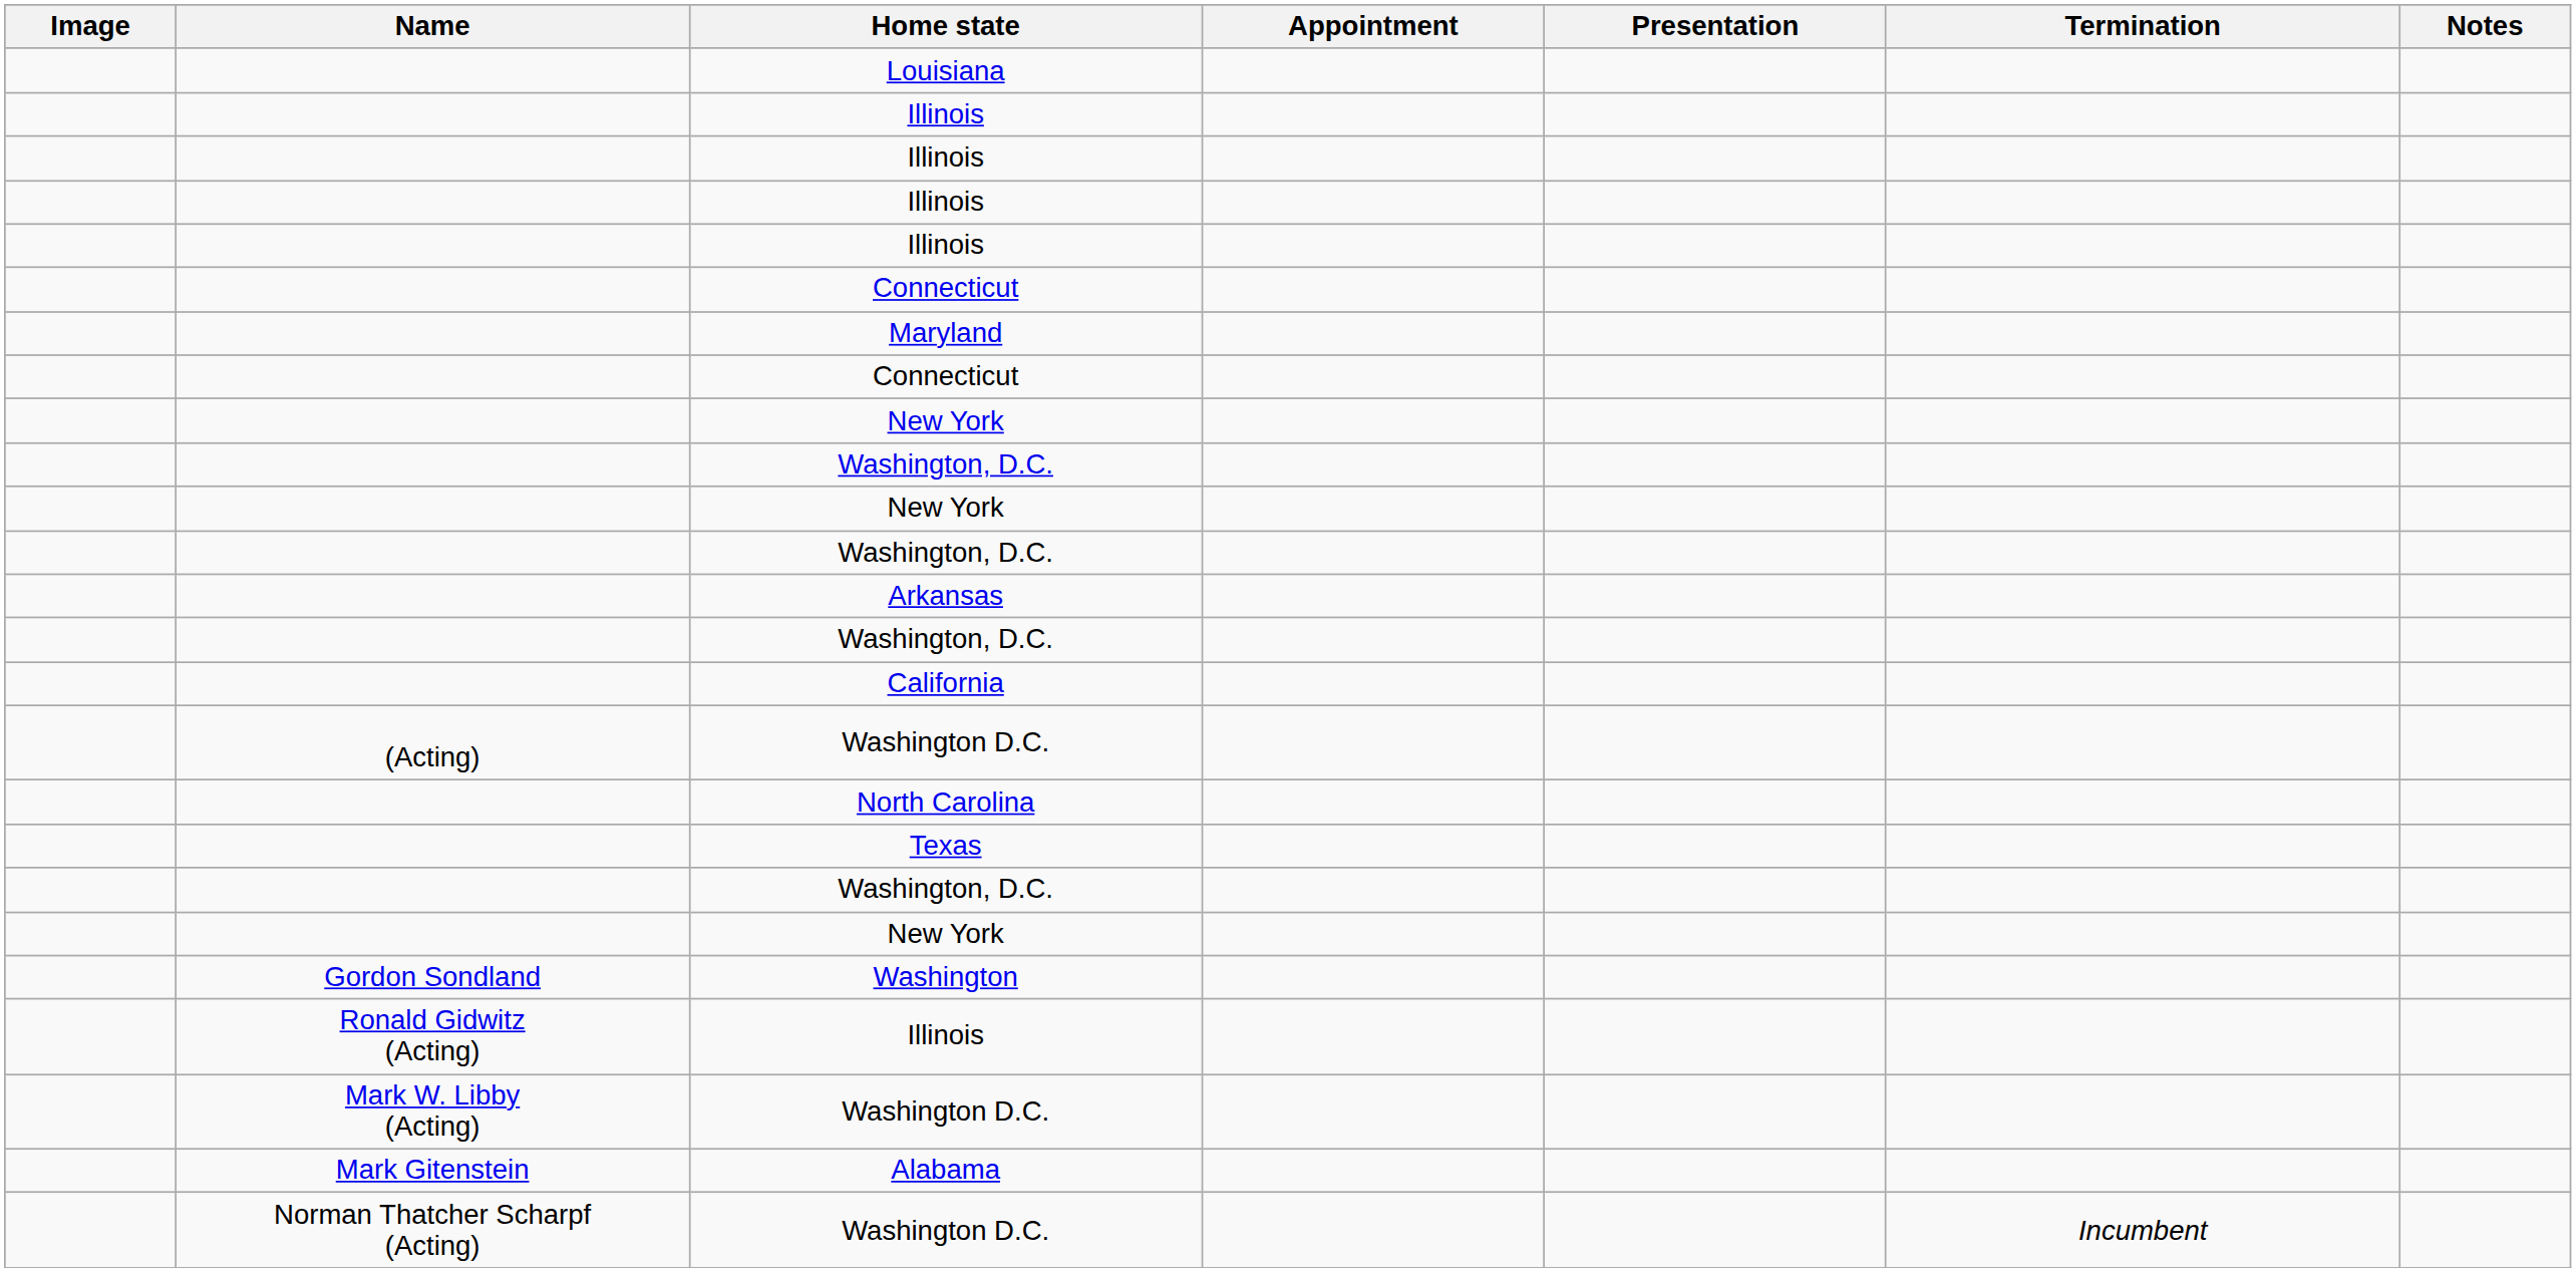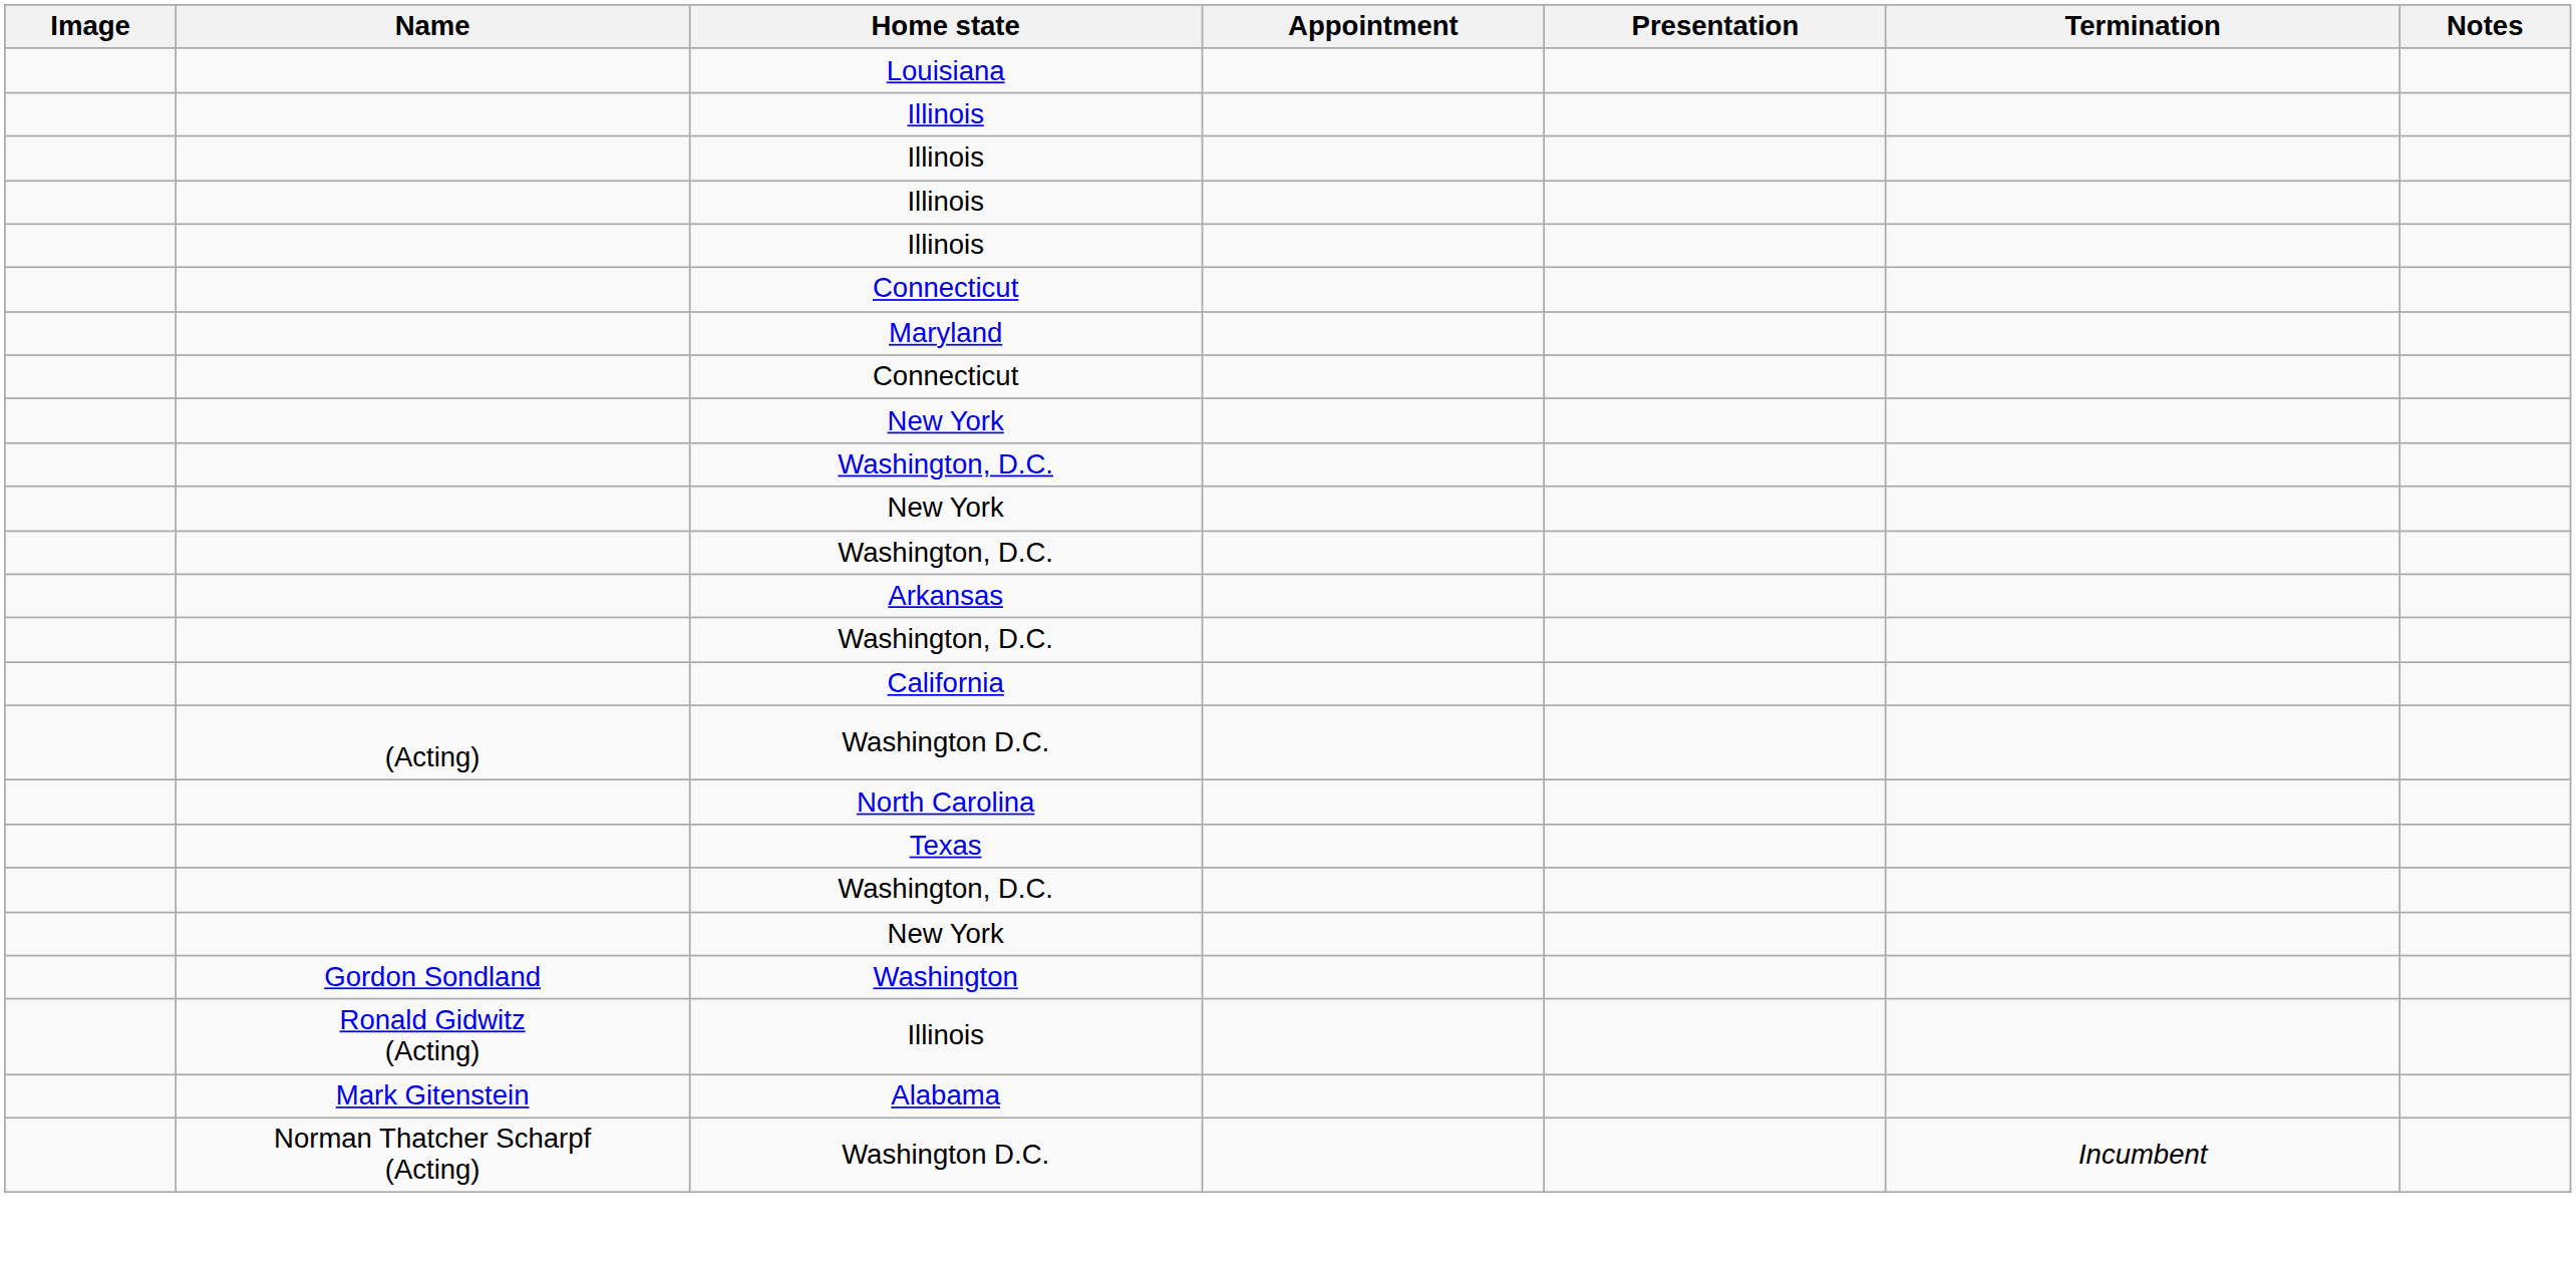- row: Mark W. Libby (Acting) | Washington D.C.
